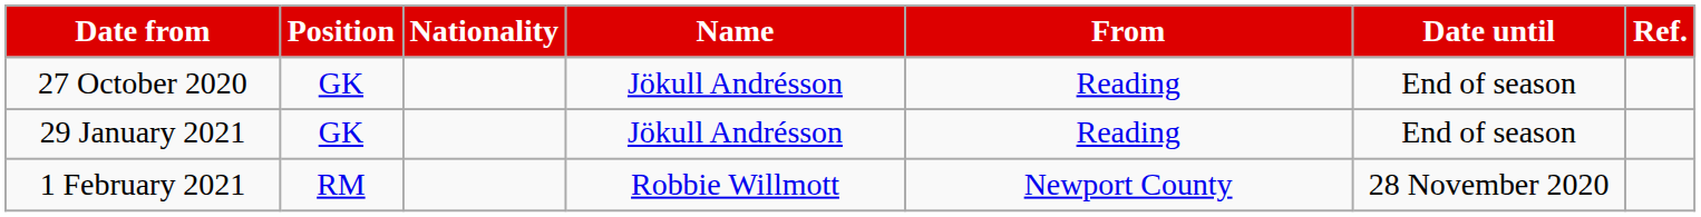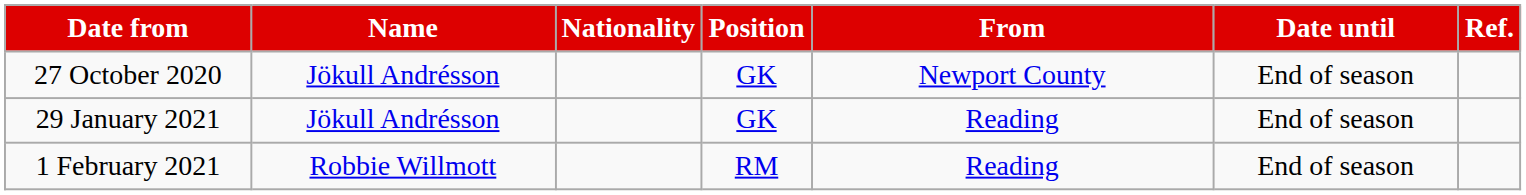columns swapped: Position <-> Name
27 October 2020 | From: Reading -> Newport County
1 February 2021 | From: Newport County -> Reading
1 February 2021 | Date until: 28 November 2020 -> End of season
